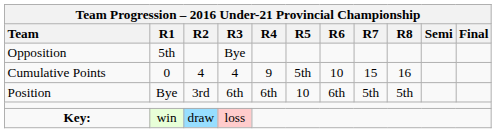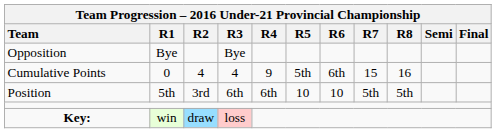Opposition | column 2: 5th -> Bye
Cumulative Points | column 7: 10 -> 6th
Position | column 2: Bye -> 5th
Position | column 7: 6th -> 10
